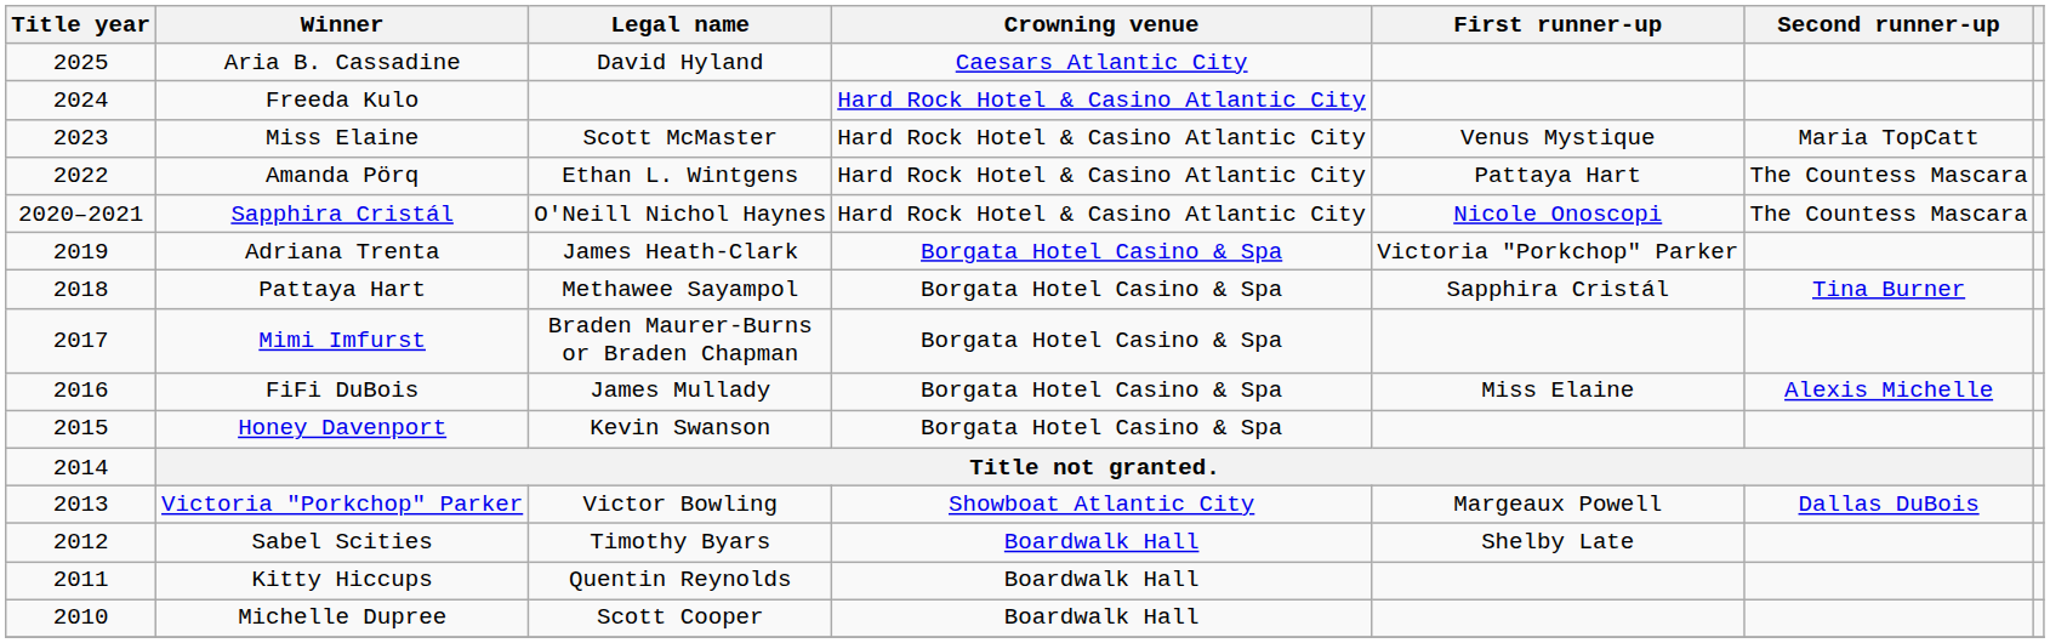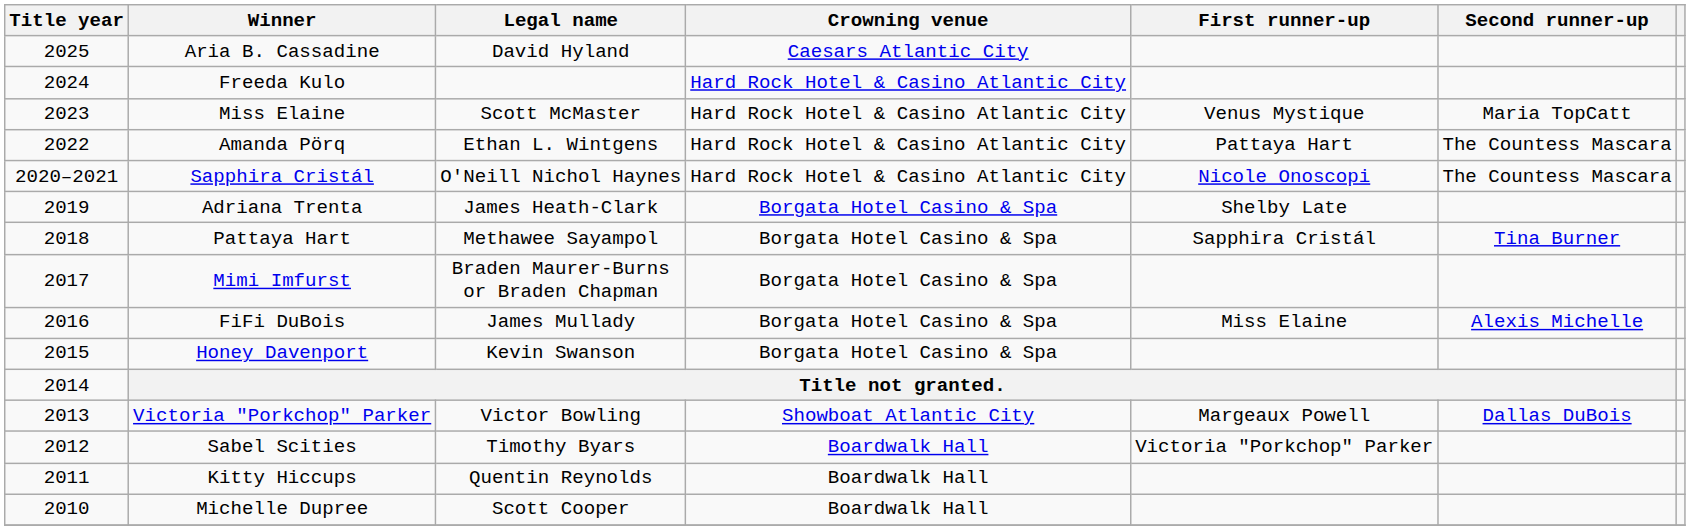Adriana Trenta | First runner-up: Victoria "Porkchop" Parker -> Shelby Late
Sabel Scities | First runner-up: Shelby Late -> Victoria "Porkchop" Parker
